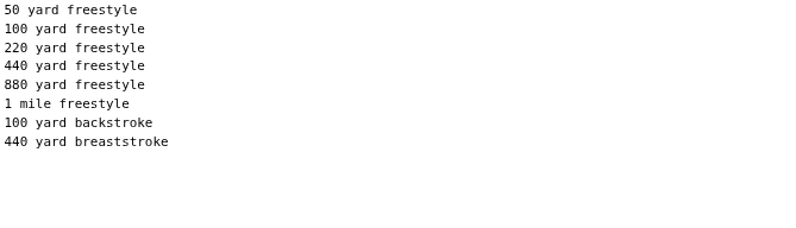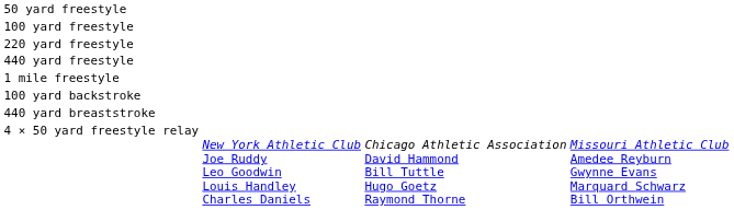- row: 880 yard freestyle
+ row: 4 × 50 yard freestyle relay | New York Athletic Club Joe Ruddy Leo Goodwin Louis Handley Charles Daniels | Chicago Athletic Association David Hammond Bill Tuttle Hugo Goetz Raymond Thorne | Missouri Athletic Club Amedee Reyburn Gwynne Evans Marquard Schwarz Bill Orthwein
